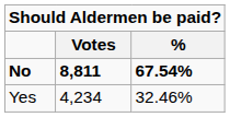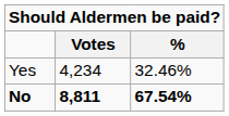rows swapped: Yes <-> No
